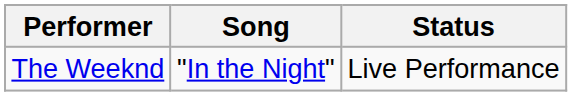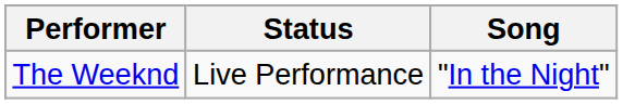columns swapped: Song <-> Status
